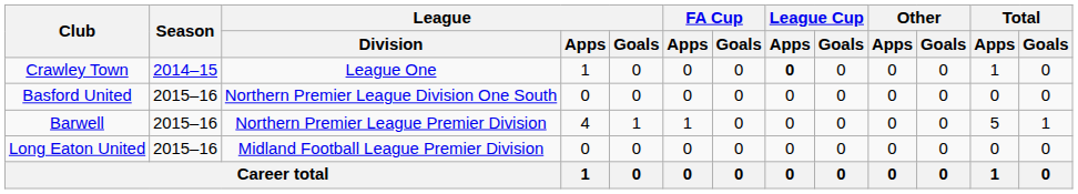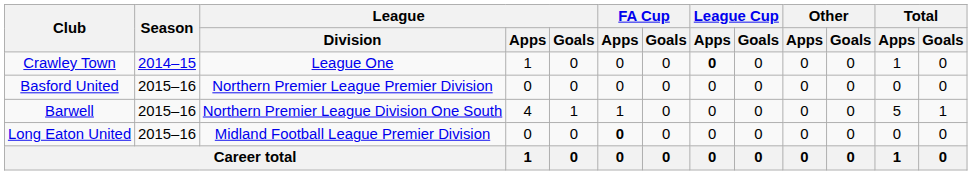Basford United | League / Division: Northern Premier League Division One South -> Northern Premier League Premier Division
Barwell | League / Division: Northern Premier League Premier Division -> Northern Premier League Division One South
Long Eaton United | FA Cup / Apps: normal -> bold
